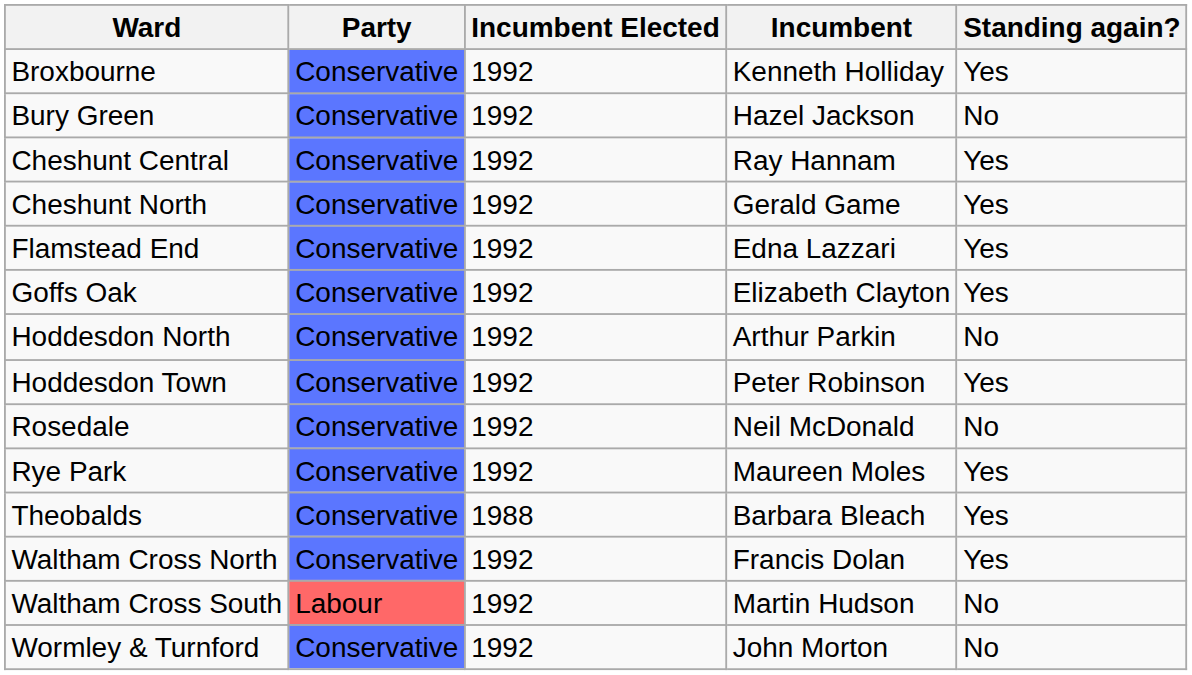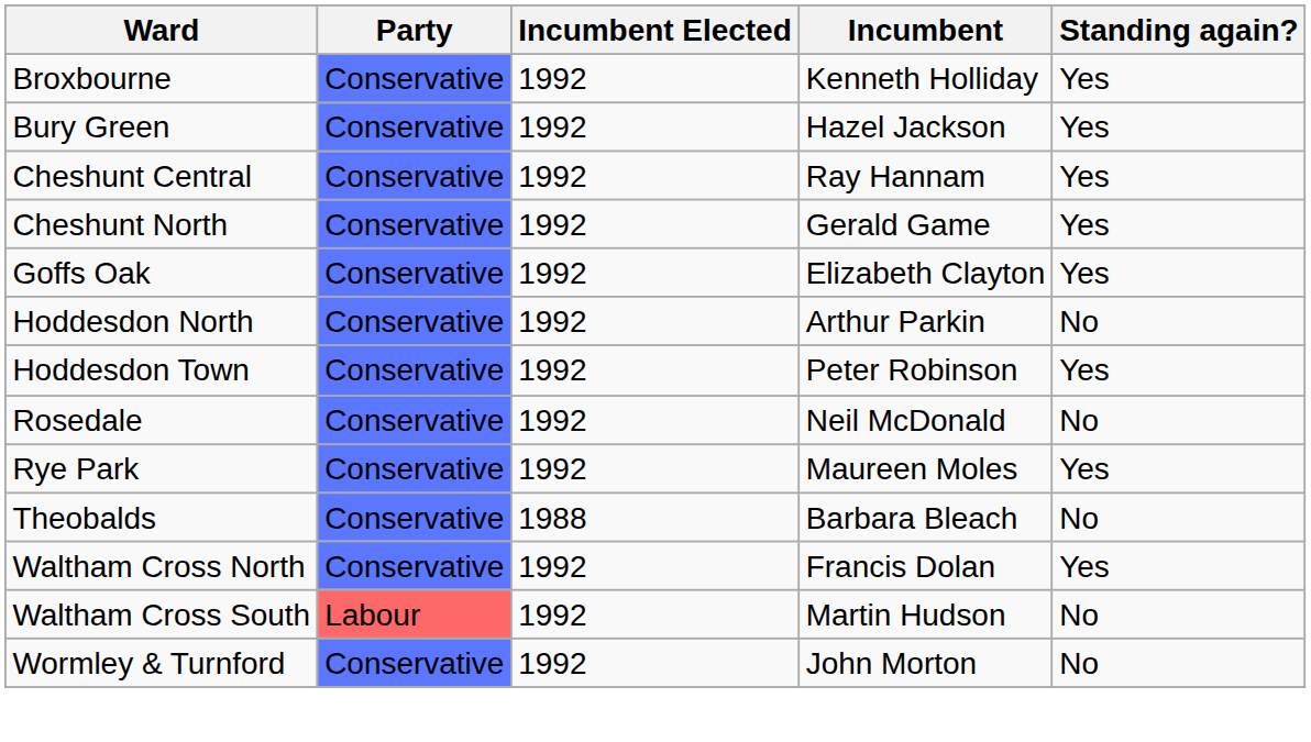Bury Green | Standing again?: No -> Yes
- row: Flamstead End | Conservative | 1992 | Edna Lazzari | Yes
Theobalds | Standing again?: Yes -> No
